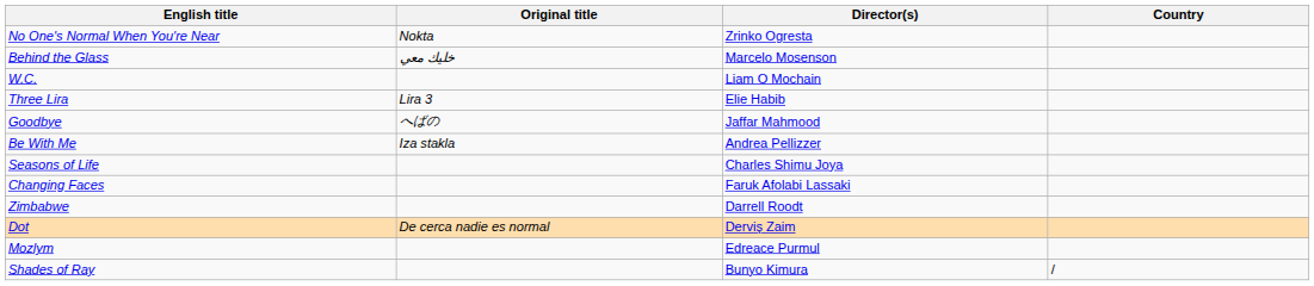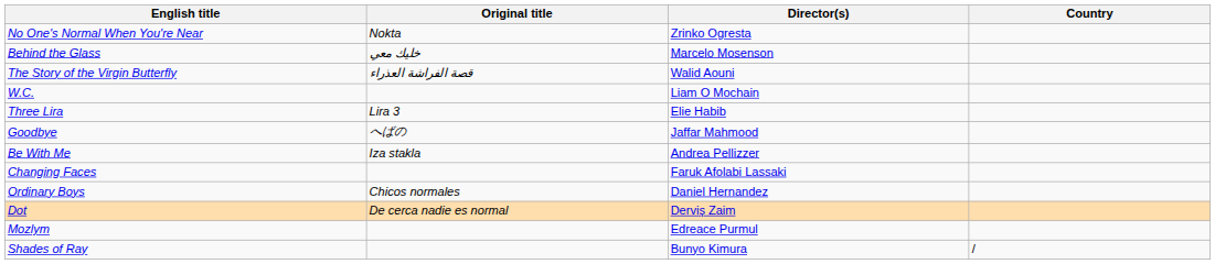+ row: The Story of the Virgin Butterfly | قصة الفراشة العذراء | Walid Aouni
- row: Seasons of Life | Charles Shimu Joya
- row: Zimbabwe | Darrell Roodt
+ row: Ordinary Boys | Chicos normales | Daniel Hernandez
